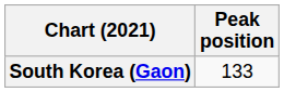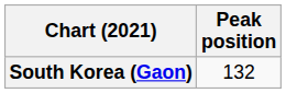South Korea (Gaon) | Peak position: 133 -> 132
